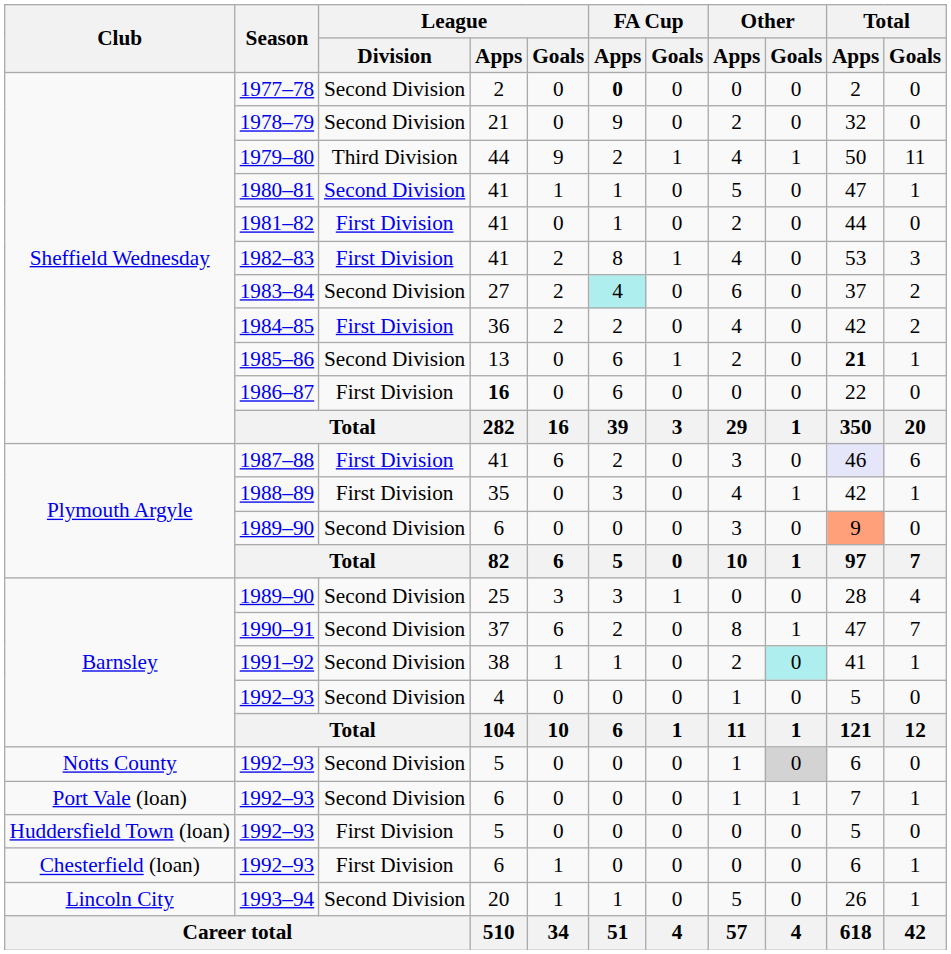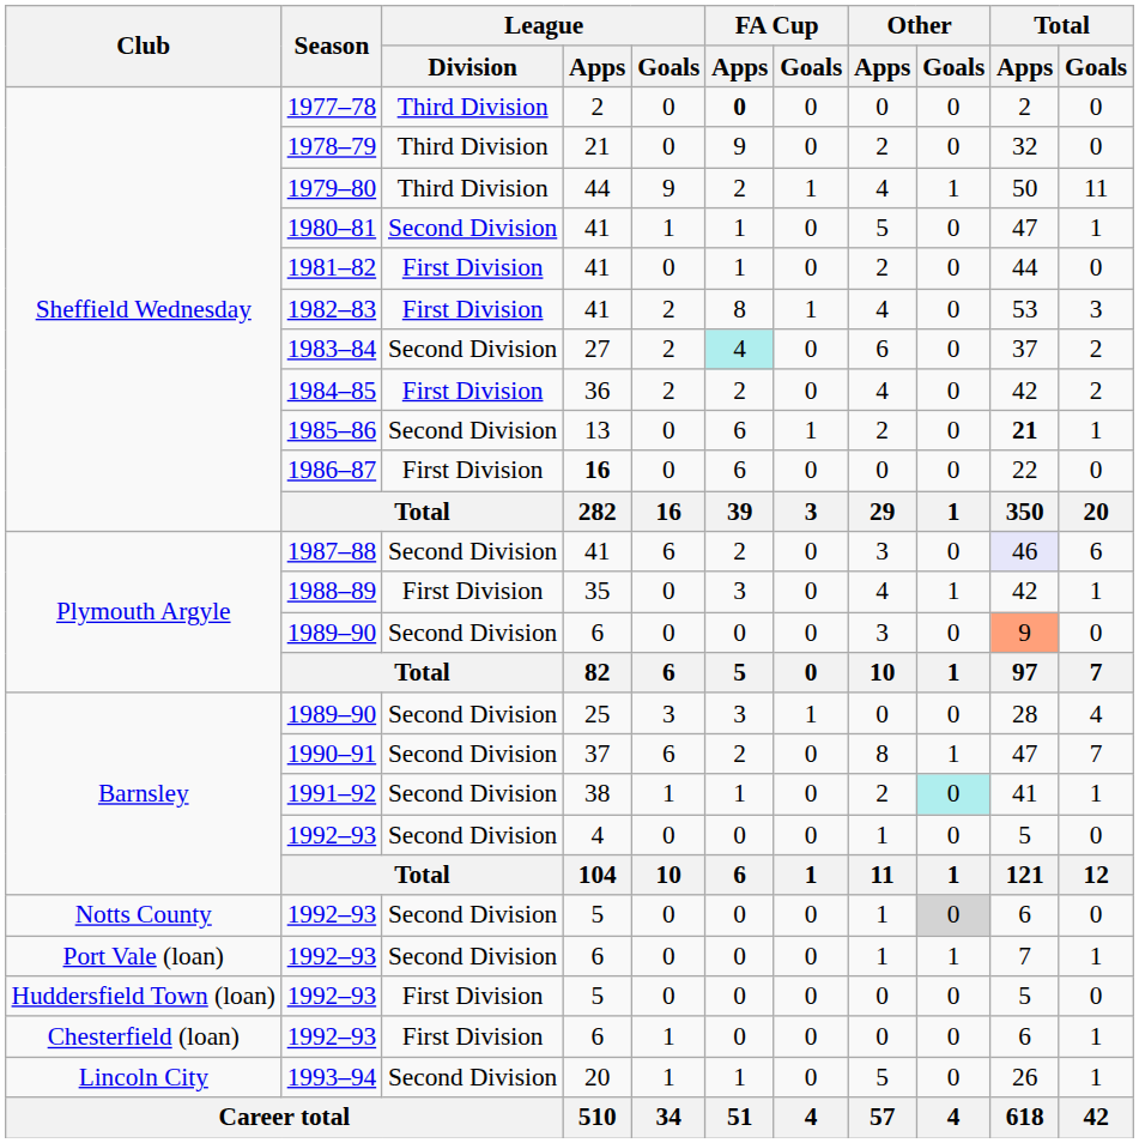1977–78 | League / Division: Second Division -> Third Division
1978–79 | League / Division: Second Division -> Third Division
1987–88 | League / Division: First Division -> Second Division
